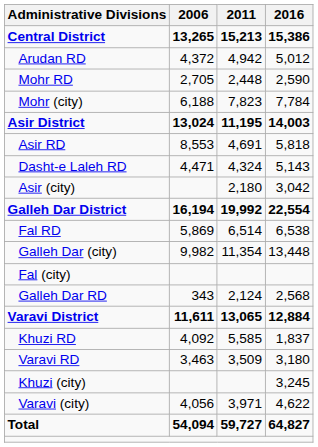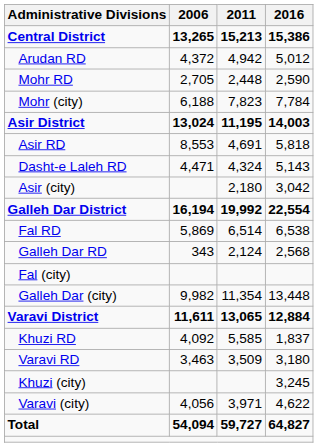rows swapped: Galleh Dar RD <-> Galleh Dar (city)
